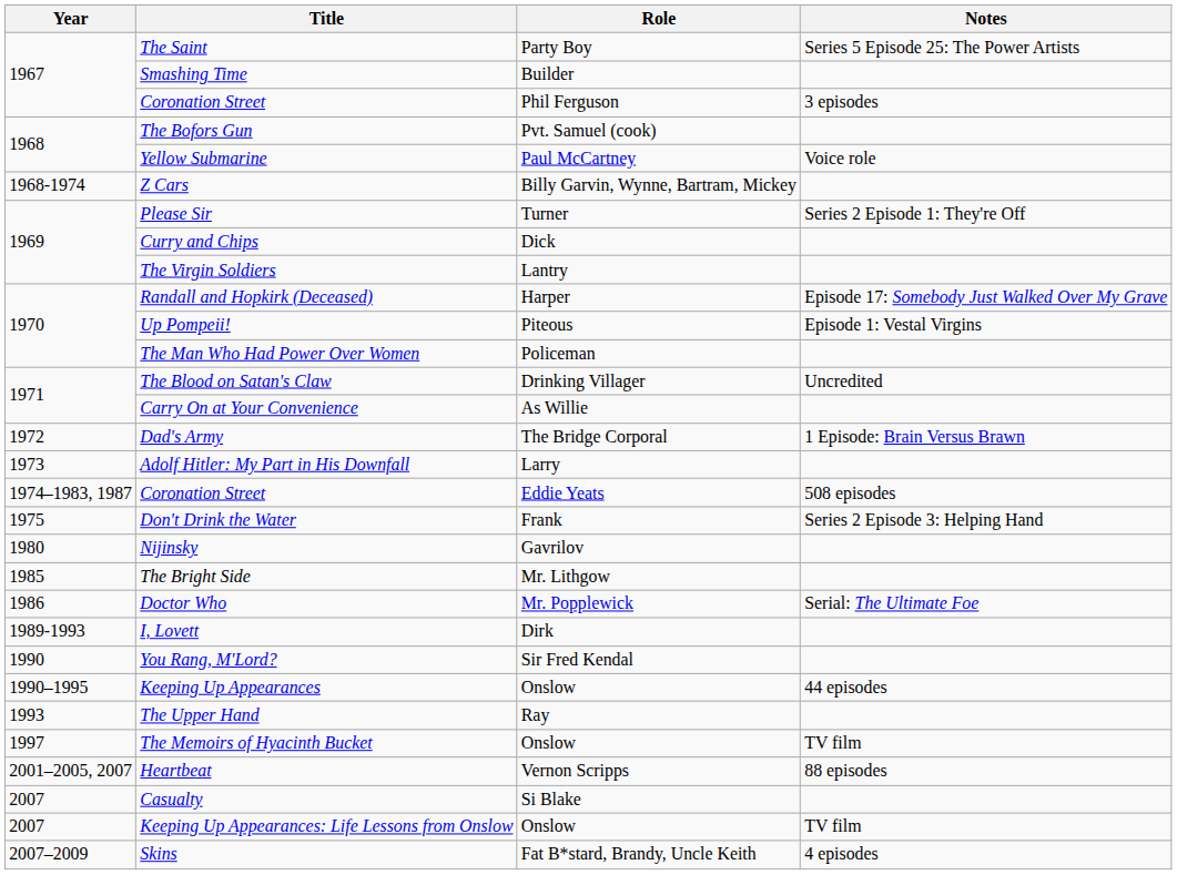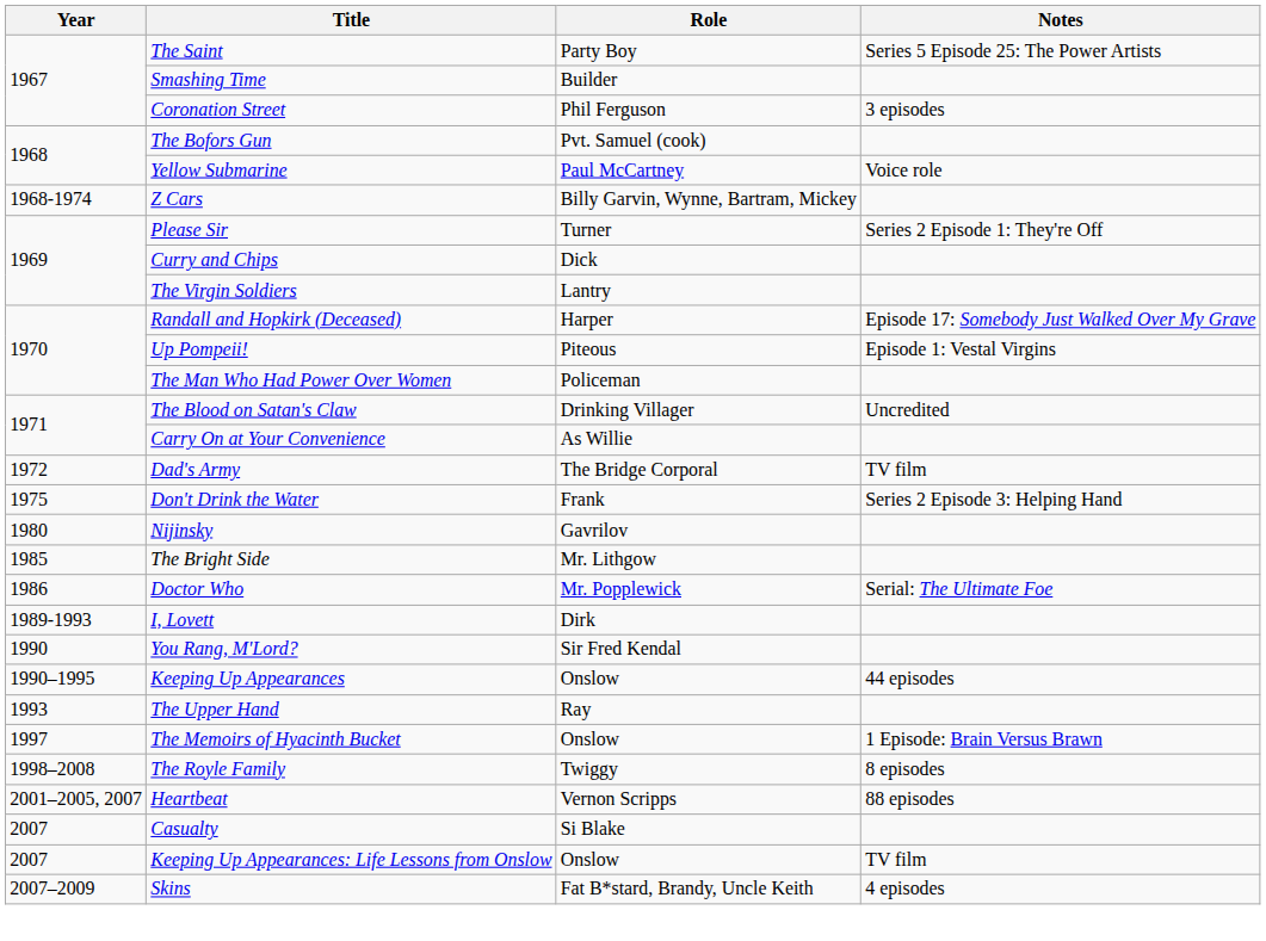Dad's Army | Notes: 1 Episode: Brain Versus Brawn -> TV film
- row: 1973 | Adolf Hitler: My Part in His Downfall | Larry
- row: 1974–1983, 1987 | Coronation Street | Eddie Yeats | 508 episodes
The Memoirs of Hyacinth Bucket | Notes: TV film -> 1 Episode: Brain Versus Brawn
+ row: 1998–2008 | The Royle Family | Twiggy | 8 episodes
